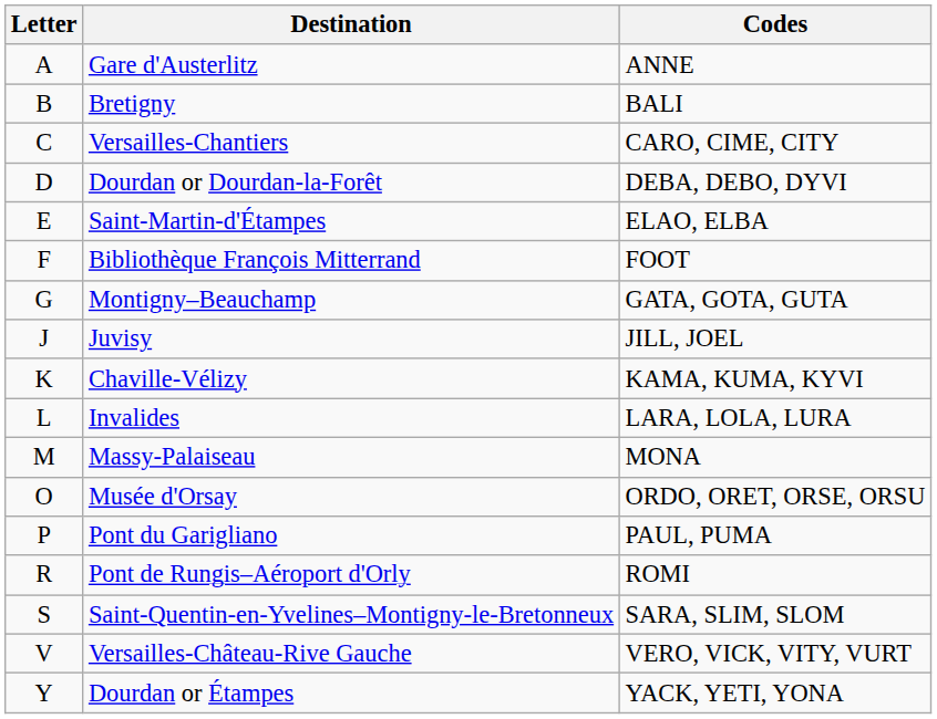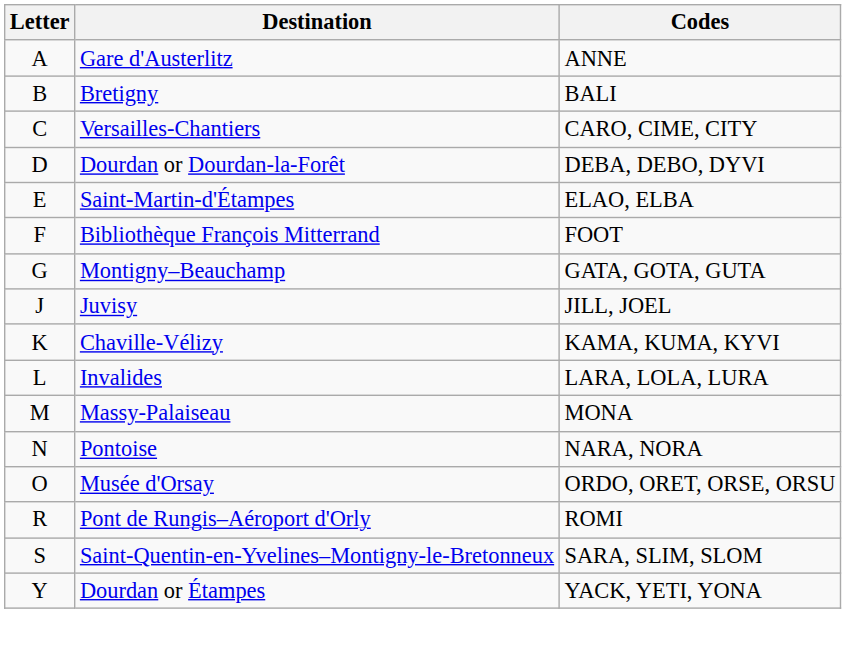+ row: N | Pontoise | NARA, NORA
- row: P | Pont du Garigliano | PAUL, PUMA
- row: V | Versailles-Château-Rive Gauche | VERO, VICK, VITY, VURT
